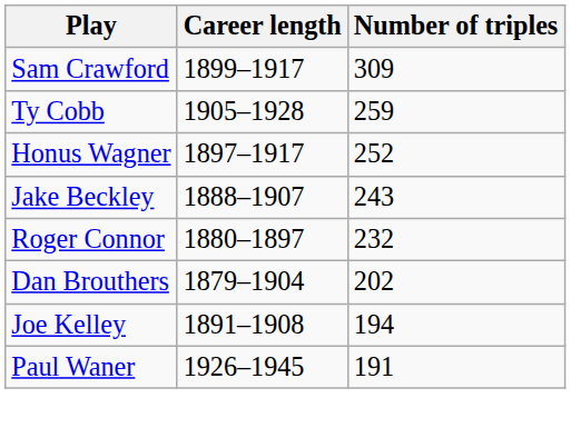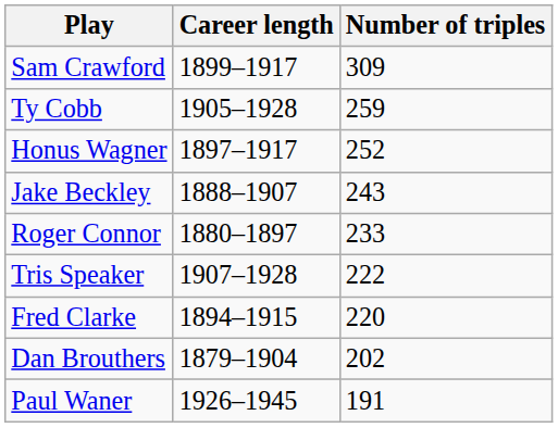Roger Connor | Number of triples: 232 -> 233
+ row: Tris Speaker | 1907–1928 | 222
+ row: Fred Clarke | 1894–1915 | 220
- row: Joe Kelley | 1891–1908 | 194
